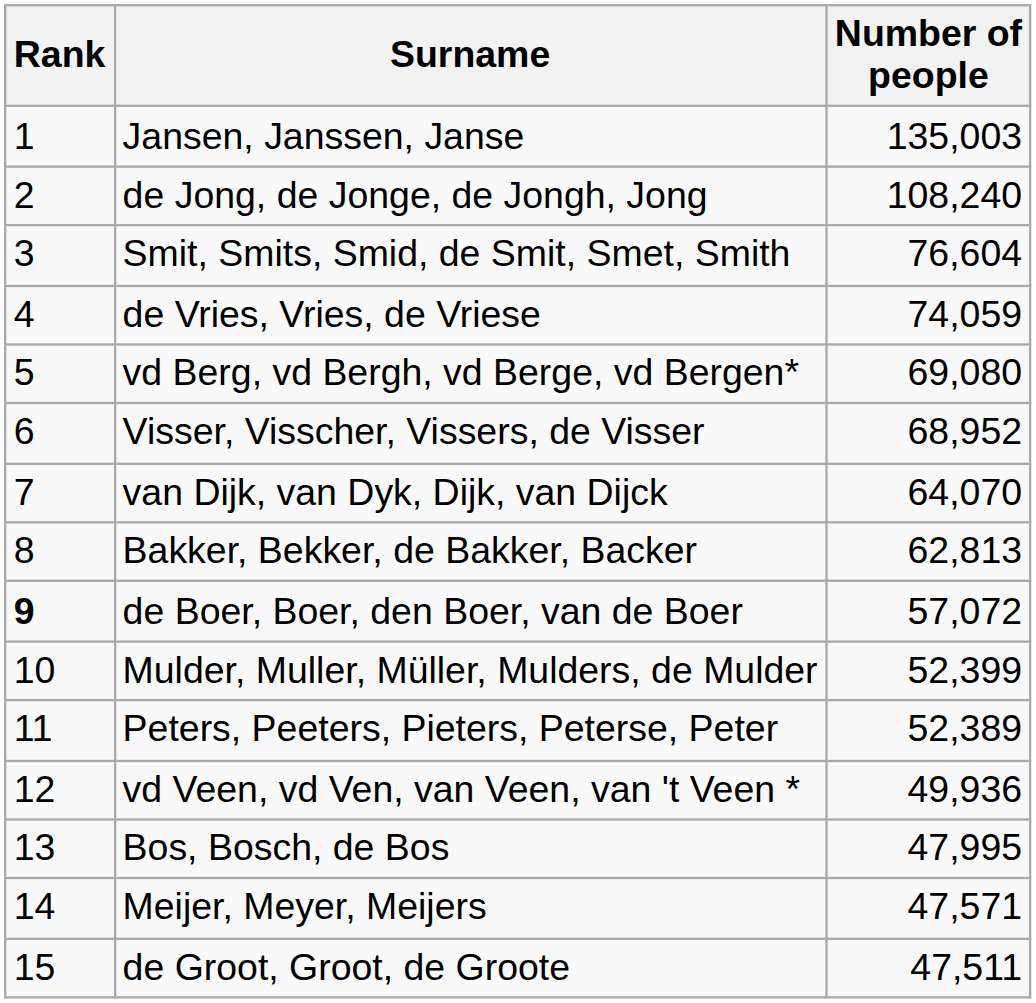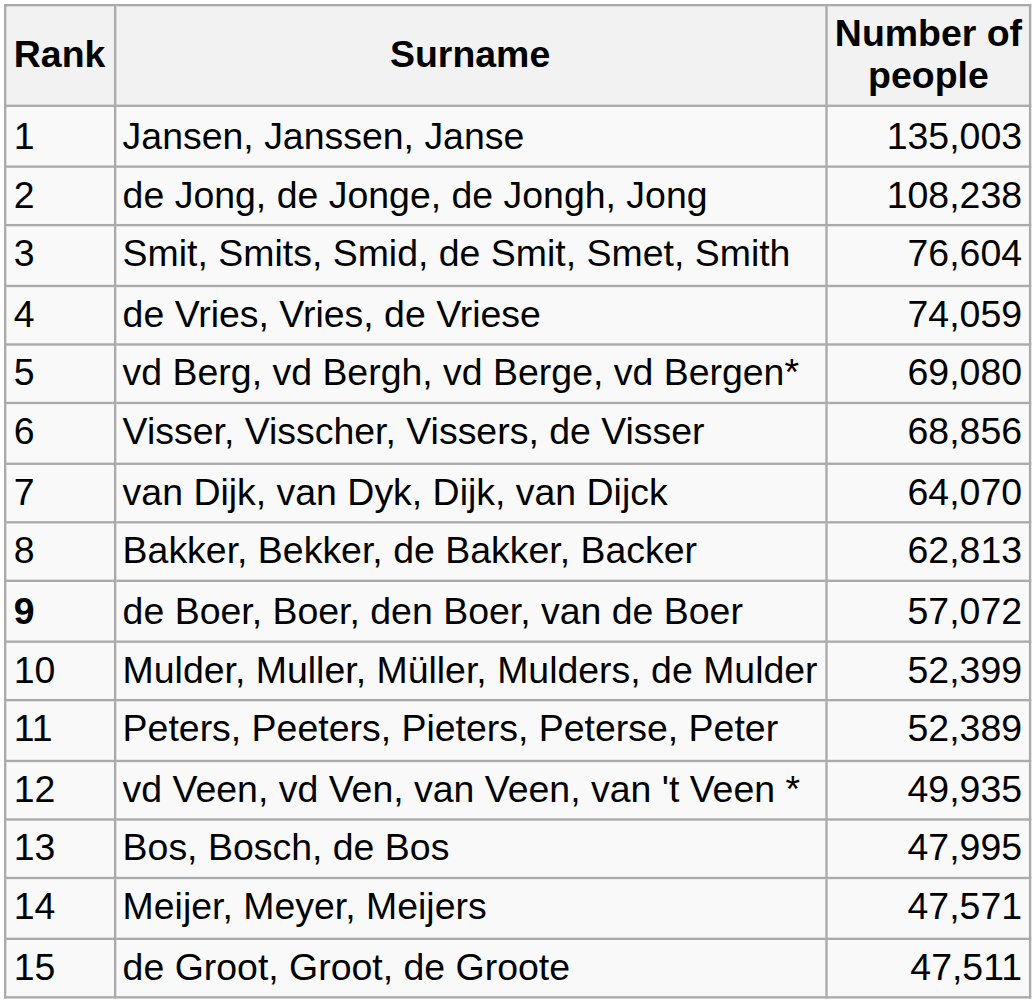de Jong, de Jonge, de Jongh, Jong | Number of people: 108,240 -> 108,238
Visser, Visscher, Vissers, de Visser | Number of people: 68,952 -> 68,856
vd Veen, vd Ven, van Veen, van 't Veen * | Number of people: 49,936 -> 49,935
